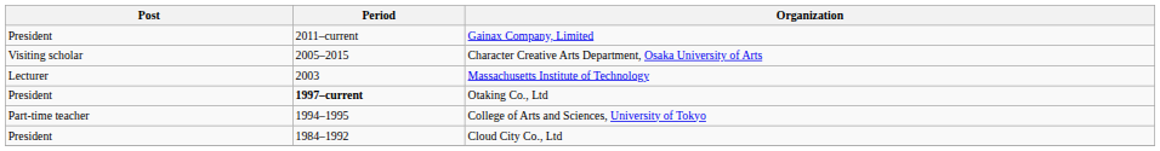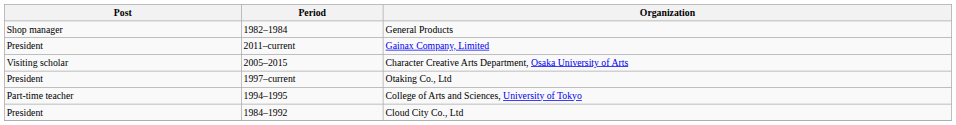+ row: Shop manager | 1982–1984 | General Products
- row: Lecturer | 2003 | Massachusetts Institute of Technology
Otaking Co., Ltd | Period: bold -> normal
